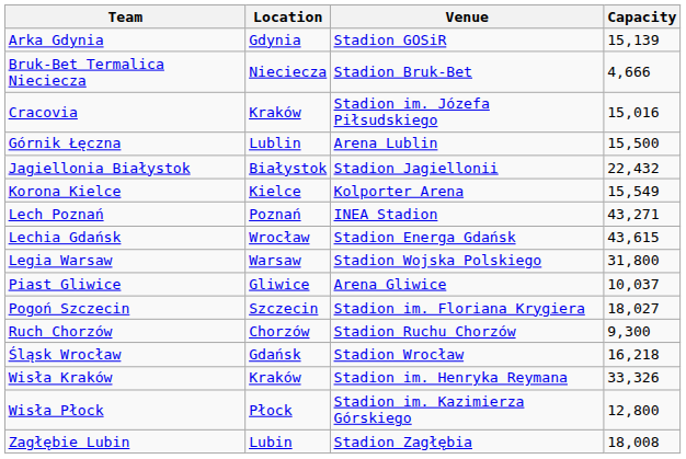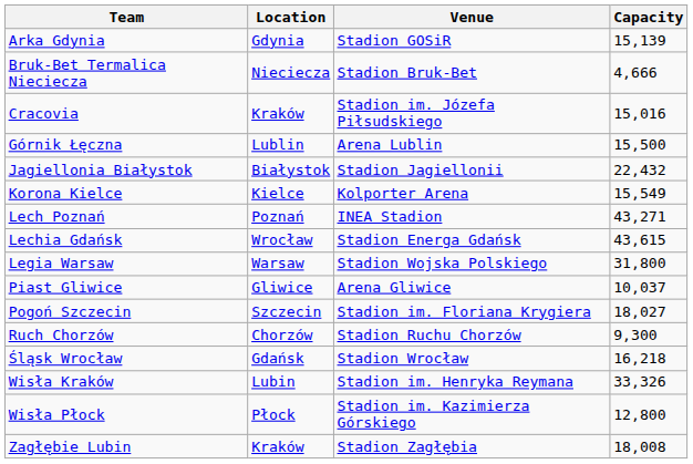Wisła Kraków | Location: Kraków -> Lubin
Zagłębie Lubin | Location: Lubin -> Kraków
